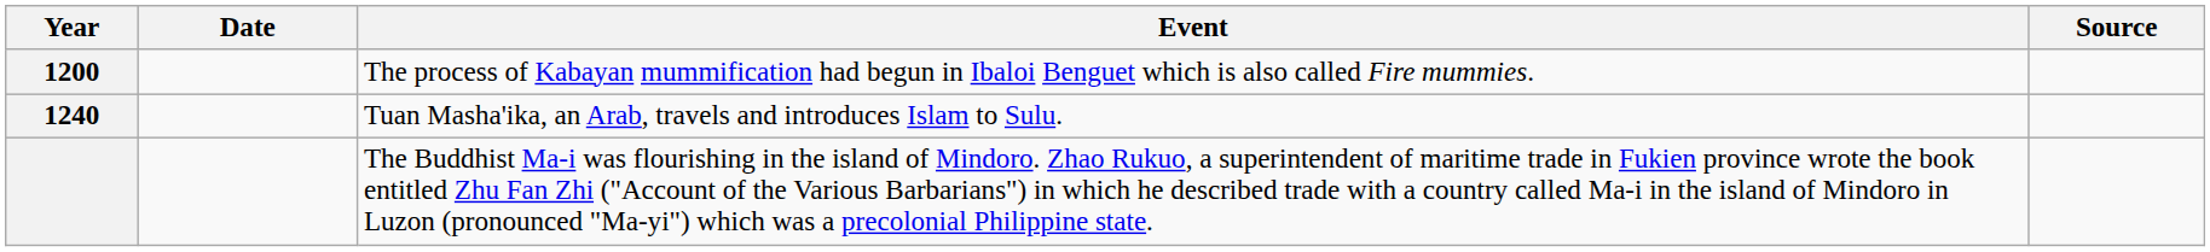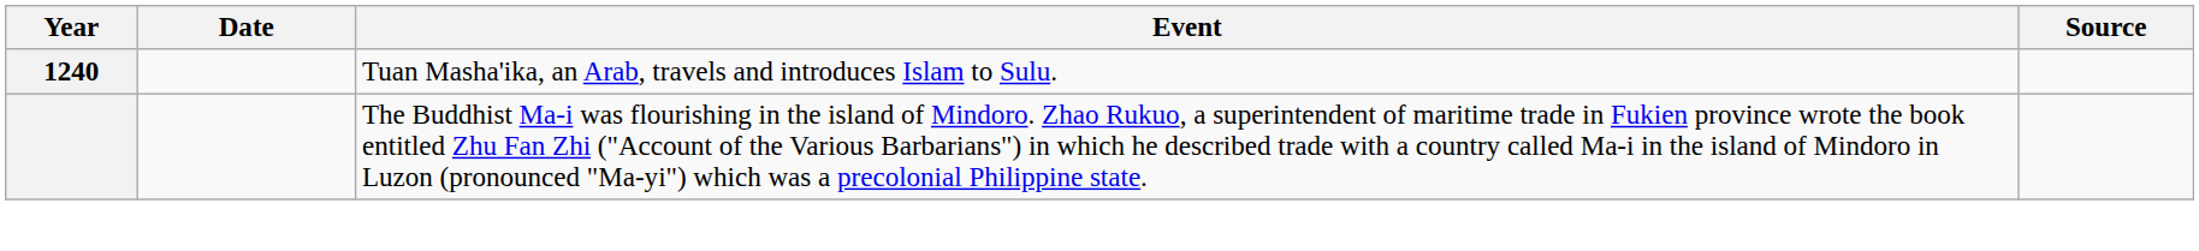- row: 1200 | The process of Kabayan mummification had begun in Ibaloi Benguet which is also called Fire mummies.
